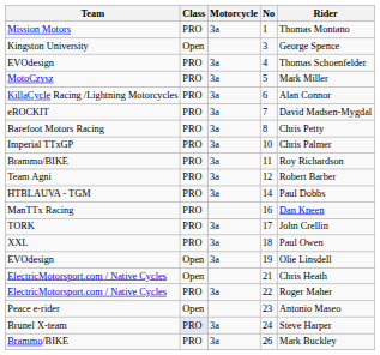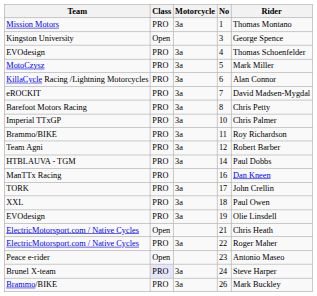19 | Class: Open -> PRO
